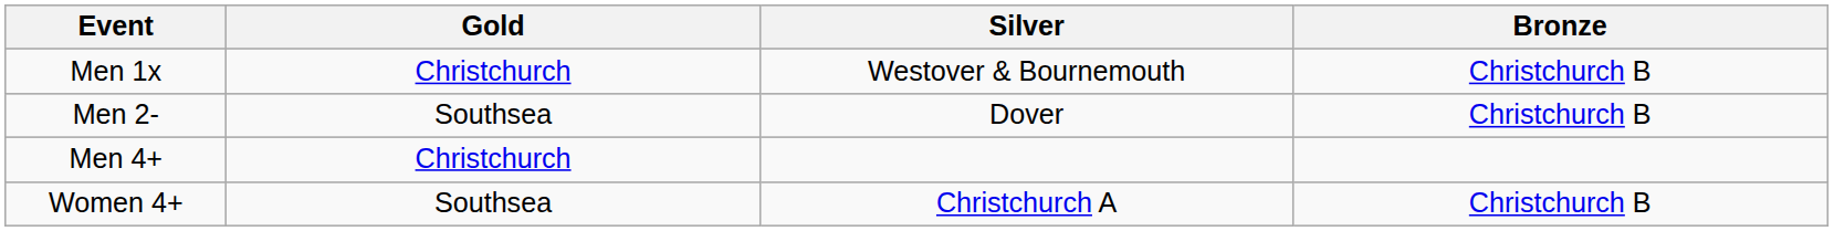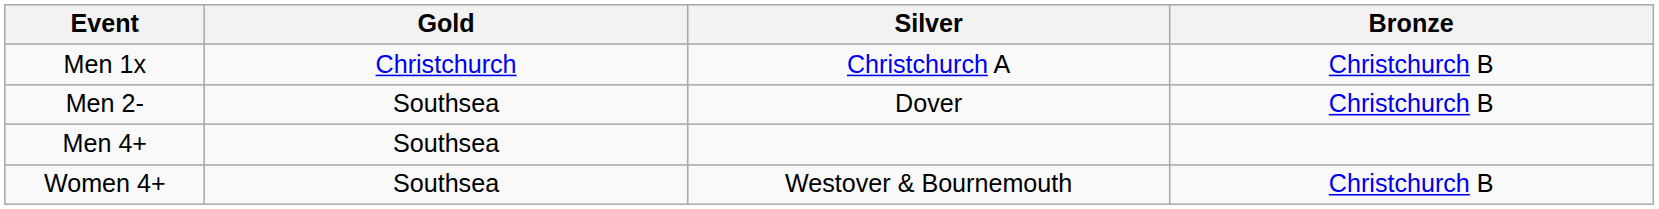Men 1x | Silver: Westover & Bournemouth -> Christchurch A
Men 4+ | Gold: Christchurch -> Southsea
Women 4+ | Silver: Christchurch A -> Westover & Bournemouth
